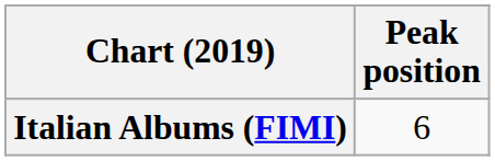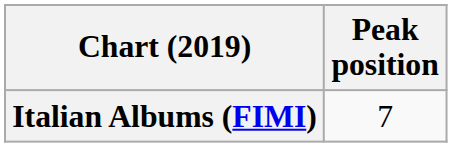Italian Albums (FIMI) | Peak position: 6 -> 7
